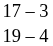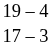rows swapped: 17 – 3 <-> 19 – 4
